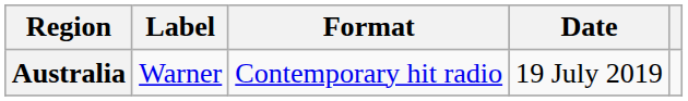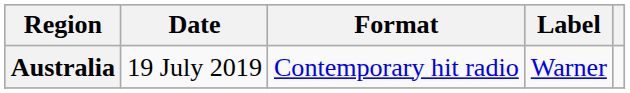columns swapped: Date <-> Label
